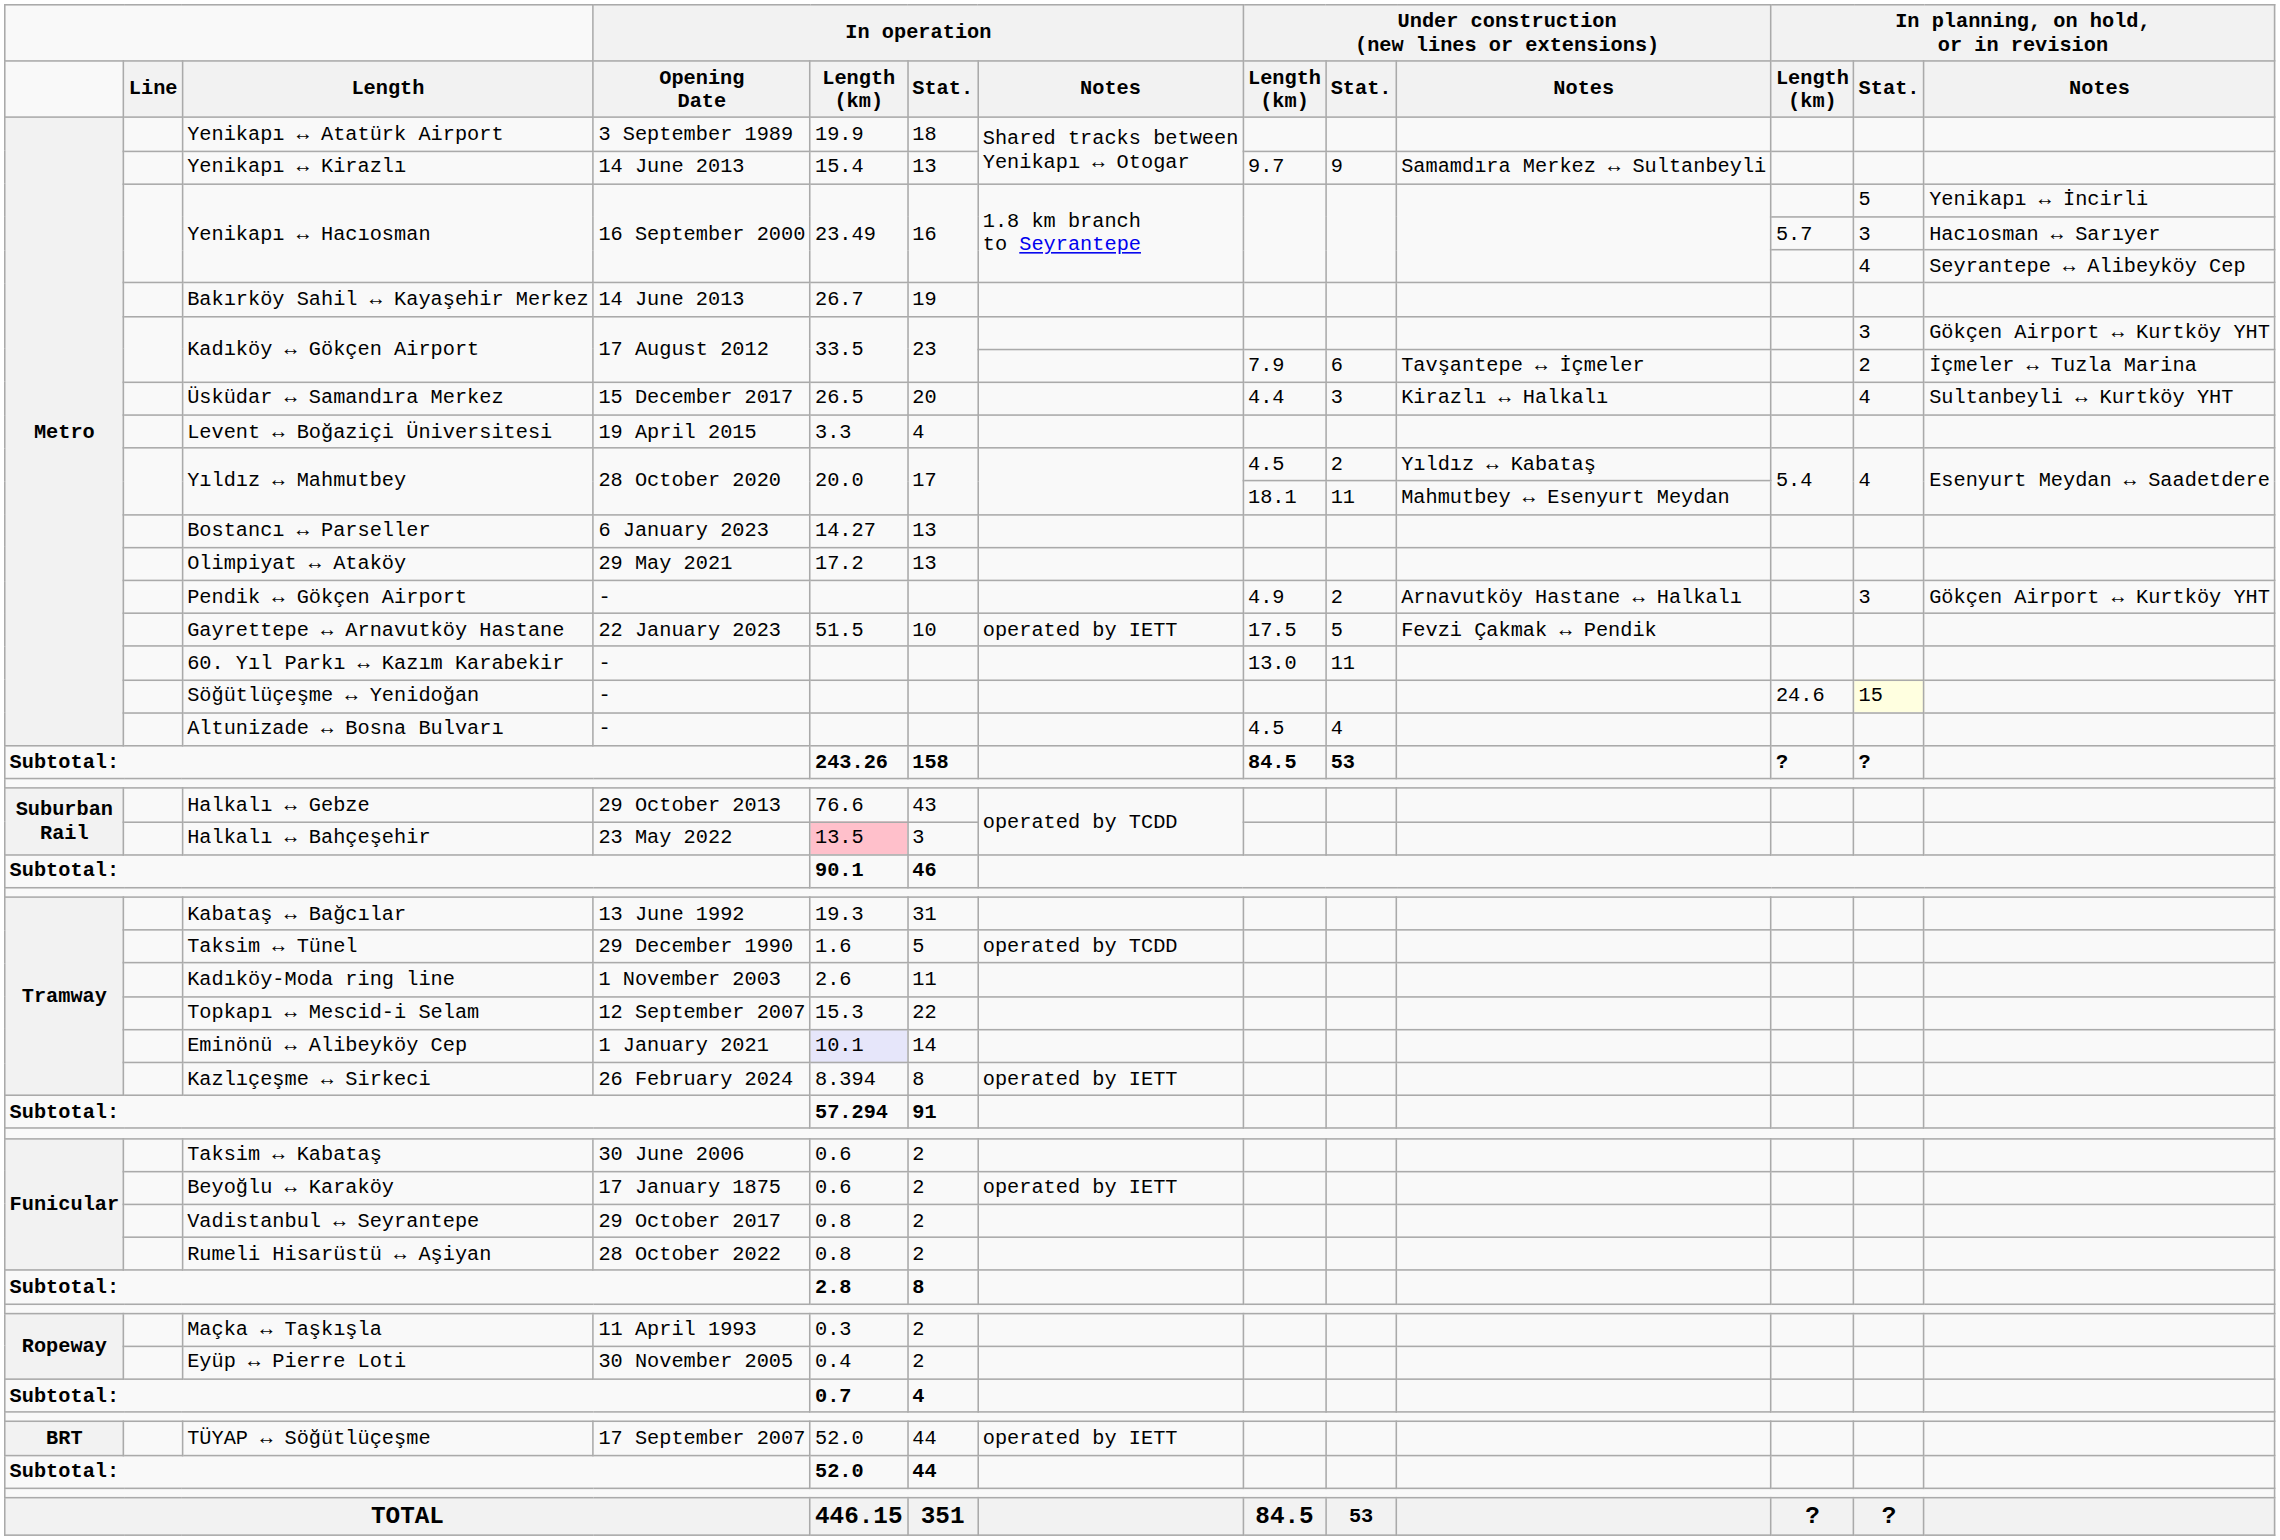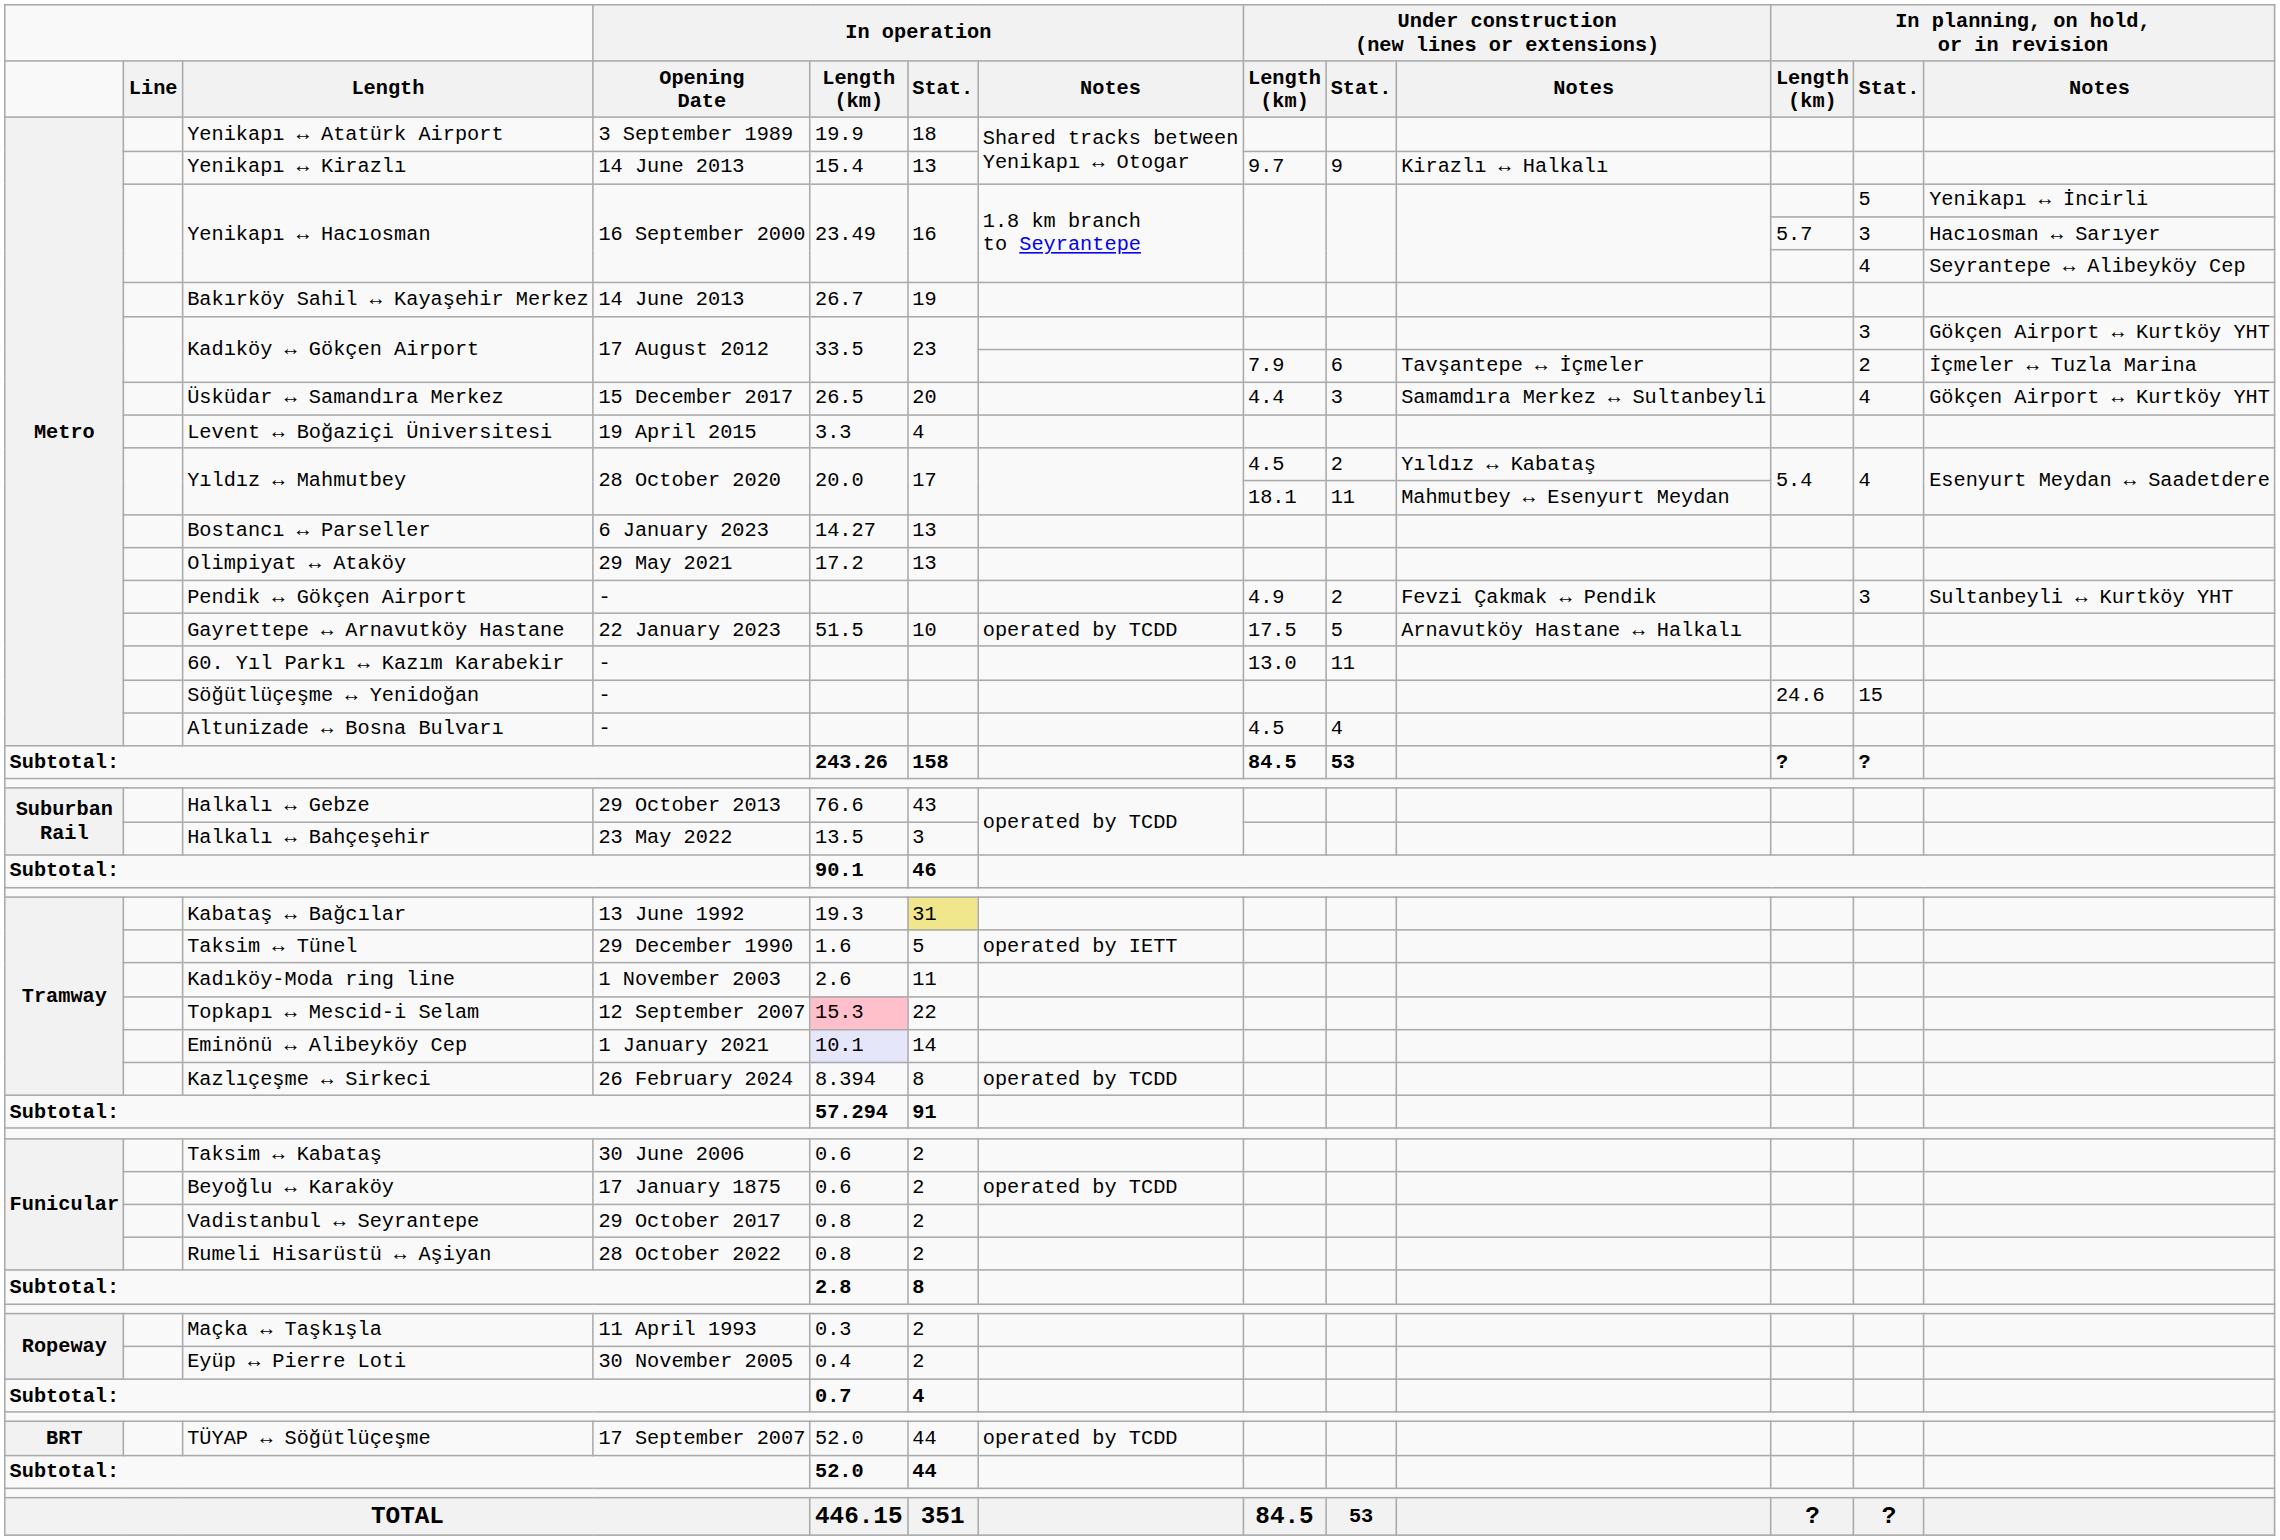Yenikapı ↔ Kirazlı | column 10: Samamdıra Merkez ↔ Sultanbeyli -> Kirazlı ↔ Halkalı
Üsküdar ↔ Samandıra Merkez | column 10: Kirazlı ↔ Halkalı -> Samamdıra Merkez ↔ Sultanbeyli
Üsküdar ↔ Samandıra Merkez | column 13: Sultanbeyli ↔ Kurtköy YHT -> Gökçen Airport ↔ Kurtköy YHT
Pendik ↔ Gökçen Airport | column 10: Arnavutköy Hastane ↔ Halkalı -> Fevzi Çakmak ↔ Pendik
Pendik ↔ Gökçen Airport | column 13: Gökçen Airport ↔ Kurtköy YHT -> Sultanbeyli ↔ Kurtköy YHT
Gayrettepe ↔ Arnavutköy Hastane | column 7: operated by IETT -> operated by TCDD
Gayrettepe ↔ Arnavutköy Hastane | column 10: Fevzi Çakmak ↔ Pendik -> Arnavutköy Hastane ↔ Halkalı
Söğütlüçeşme ↔ Yenidoğan | column 12: lightyellow background -> no background
Halkalı ↔ Bahçeşehir | column 5: pink background -> no background
Kabataş ↔ Bağcılar | column 6: no background -> khaki background
Taksim ↔ Tünel | column 7: operated by TCDD -> operated by IETT
Topkapı ↔ Mescid-i Selam | column 5: no background -> pink background
Kazlıçeşme ↔ Sirkeci | column 7: operated by IETT -> operated by TCDD
Beyoğlu ↔ Karaköy | column 7: operated by IETT -> operated by TCDD
TÜYAP ↔ Söğütlüçeşme | column 7: operated by IETT -> operated by TCDD
